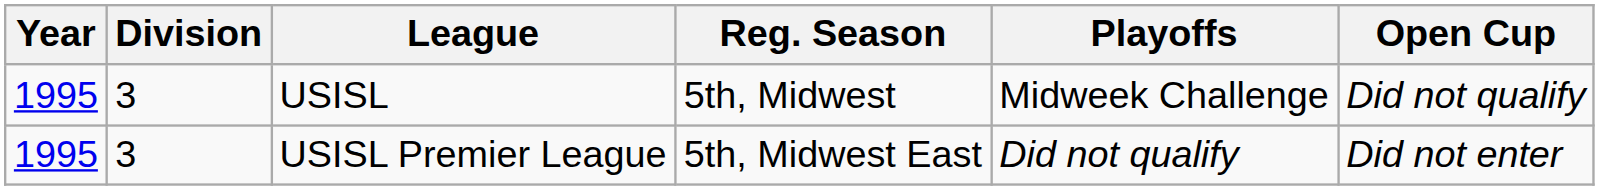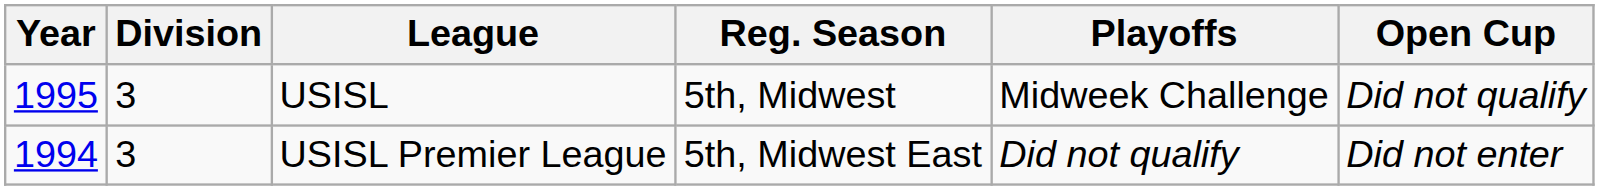USISL Premier League | Year: 1995 -> 1994
